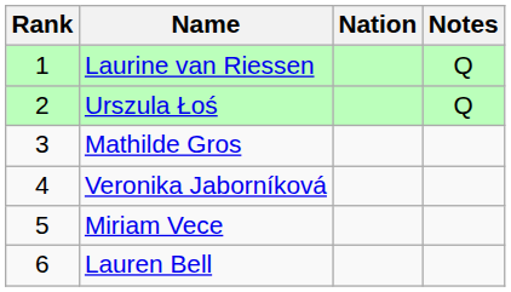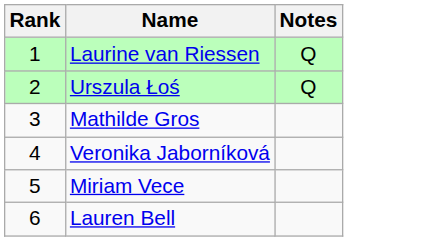- column: Nation
